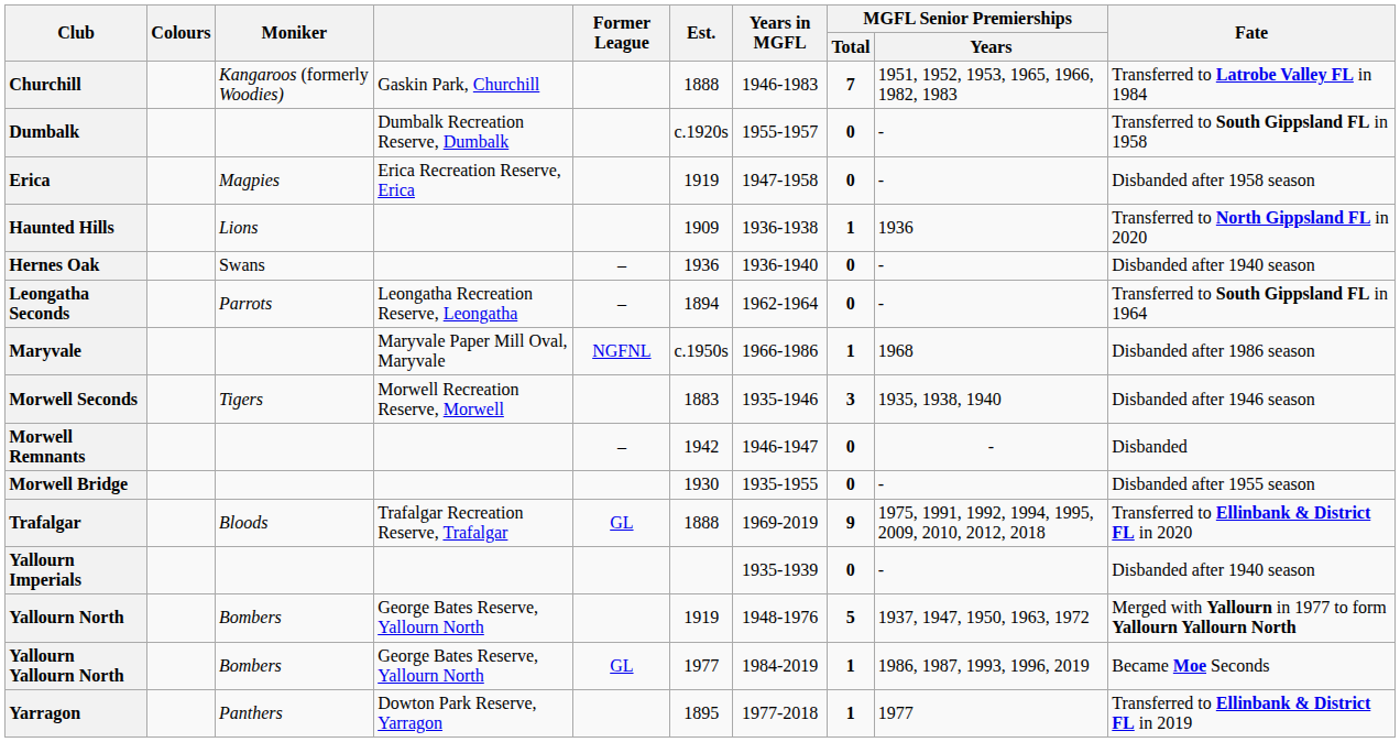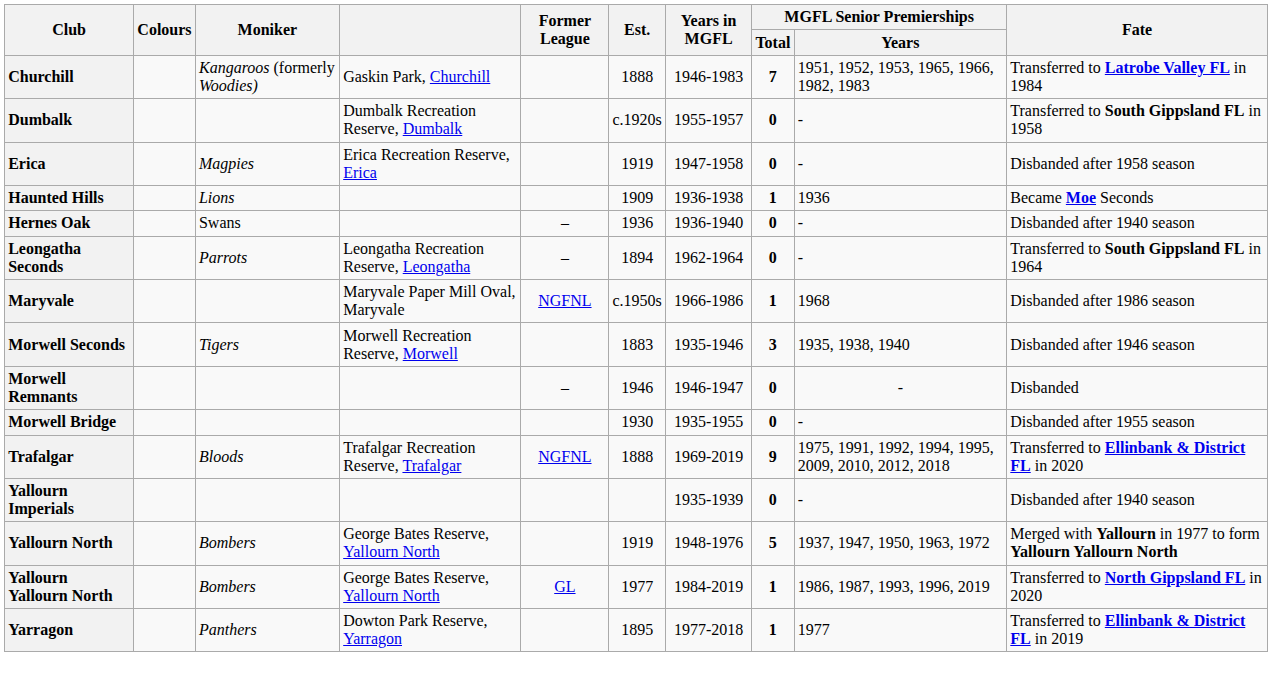Haunted Hills | Fate: Transferred to North Gippsland FL in 2020 -> Became Moe Seconds
Morwell Remnants | Est.: 1942 -> 1946
Trafalgar | Former League: GL -> NGFNL
Yallourn Yallourn North | Fate: Became Moe Seconds -> Transferred to North Gippsland FL in 2020
